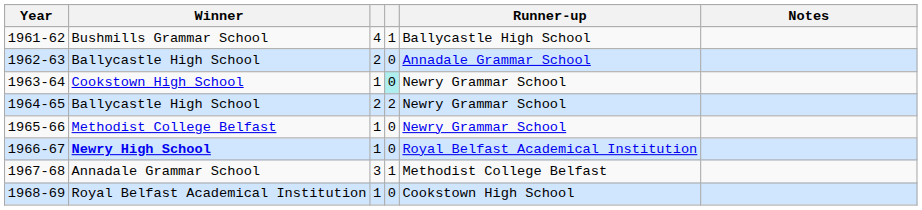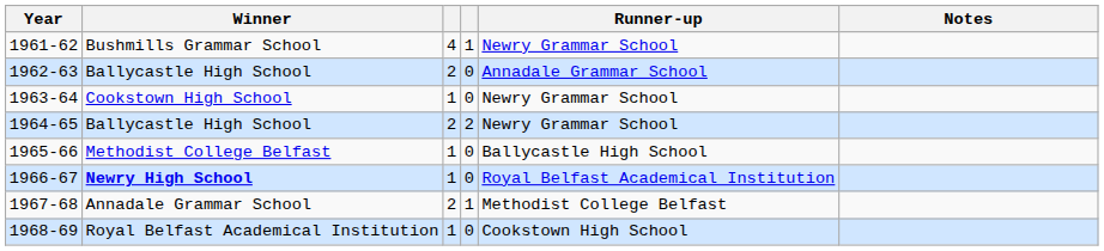1961-62 | Runner-up: Ballycastle High School -> Newry Grammar School
1963-64 | column 4: paleturquoise background -> no background
1965-66 | Runner-up: Newry Grammar School -> Ballycastle High School
1967-68 | column 3: 3 -> 2
